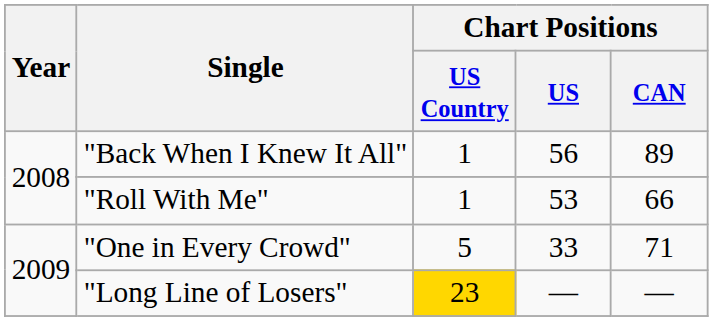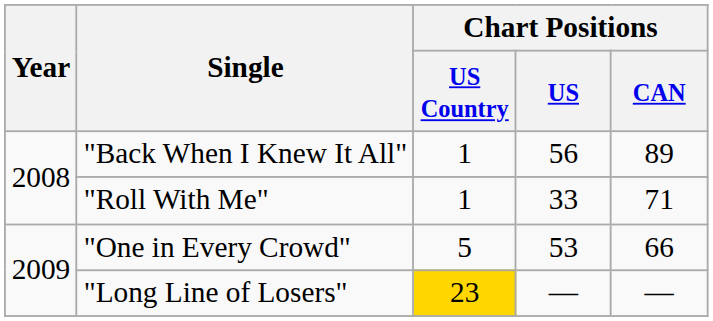"Roll With Me" | Chart Positions / US: 53 -> 33
"Roll With Me" | Chart Positions / CAN: 66 -> 71
"One in Every Crowd" | Chart Positions / US: 33 -> 53
"One in Every Crowd" | Chart Positions / CAN: 71 -> 66
